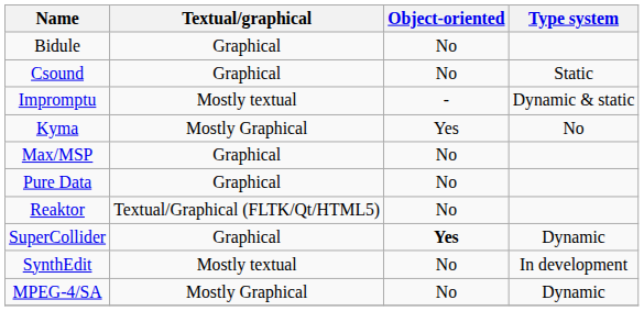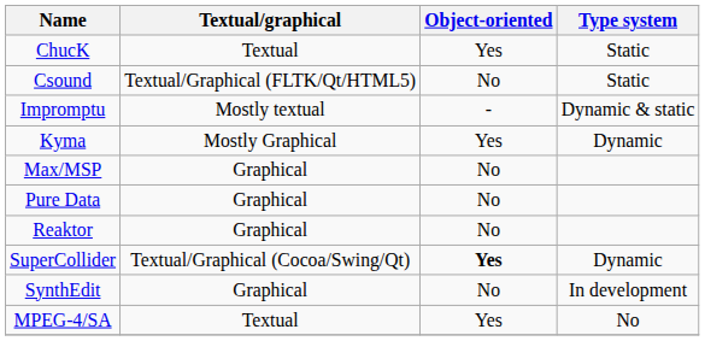- row: Bidule | Graphical | No
+ row: ChucK | Textual | Yes | Static
Csound | Textual/graphical: Graphical -> Textual/Graphical (FLTK/Qt/HTML5)
Kyma | Type system: No -> Dynamic
Reaktor | Textual/graphical: Textual/Graphical (FLTK/Qt/HTML5) -> Graphical
SuperCollider | Textual/graphical: Graphical -> Textual/Graphical (Cocoa/Swing/Qt)
SynthEdit | Textual/graphical: Mostly textual -> Graphical
MPEG-4/SA | Textual/graphical: Mostly Graphical -> Textual
MPEG-4/SA | Object-oriented: No -> Yes
MPEG-4/SA | Type system: Dynamic -> No
